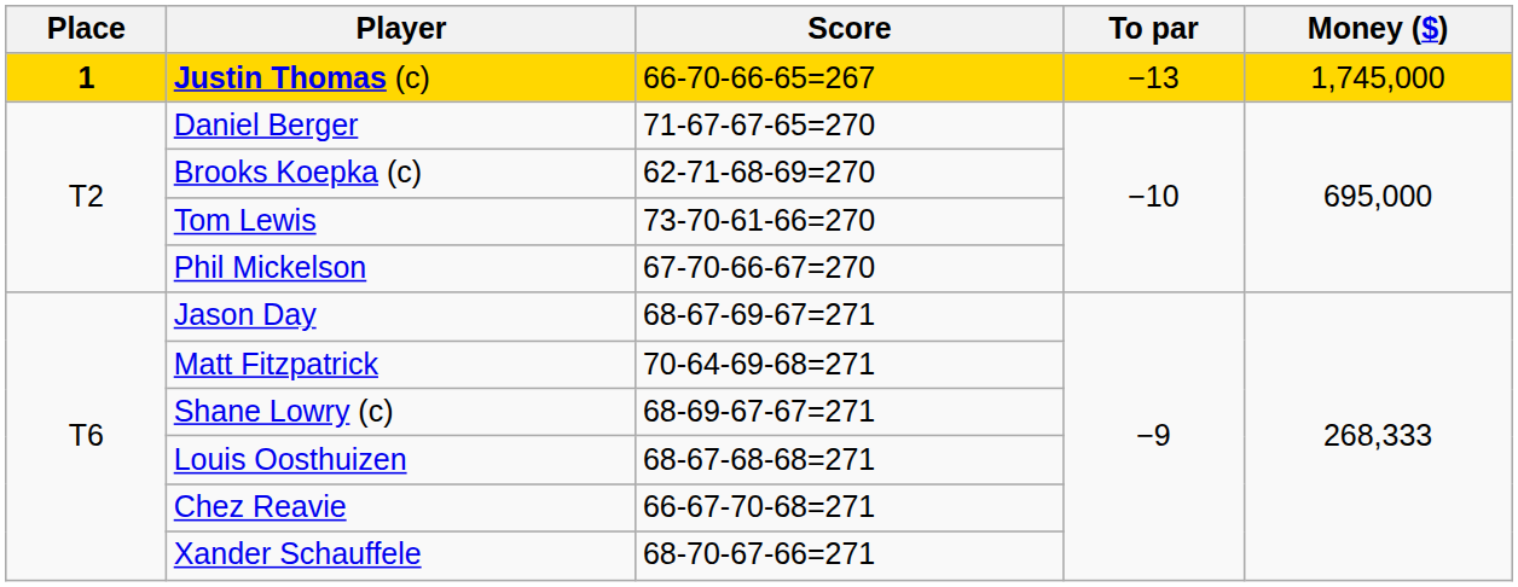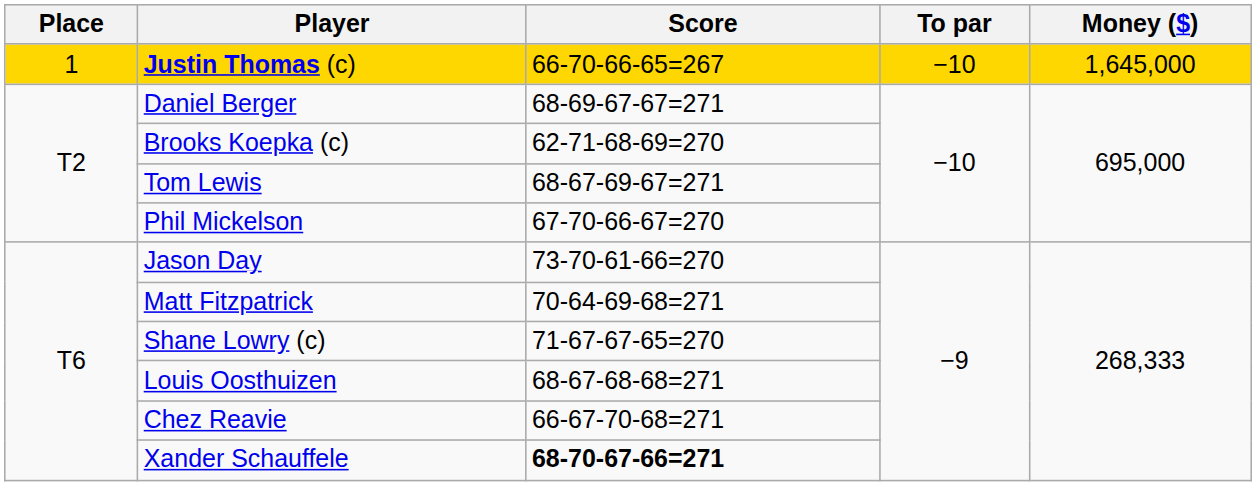Justin Thomas (c) | Place: bold -> normal
Justin Thomas (c) | To par: −13 -> −10
Justin Thomas (c) | Money ($): 1,745,000 -> 1,645,000
Daniel Berger | Score: 71-67-67-65=270 -> 68-69-67-67=271
Tom Lewis | Score: 73-70-61-66=270 -> 68-67-69-67=271
Jason Day | Score: 68-67-69-67=271 -> 73-70-61-66=270
Shane Lowry (c) | Score: 68-69-67-67=271 -> 71-67-67-65=270
Xander Schauffele | Score: normal -> bold
